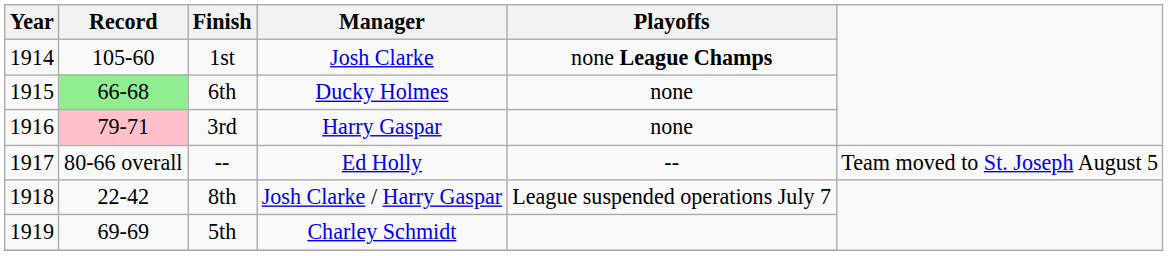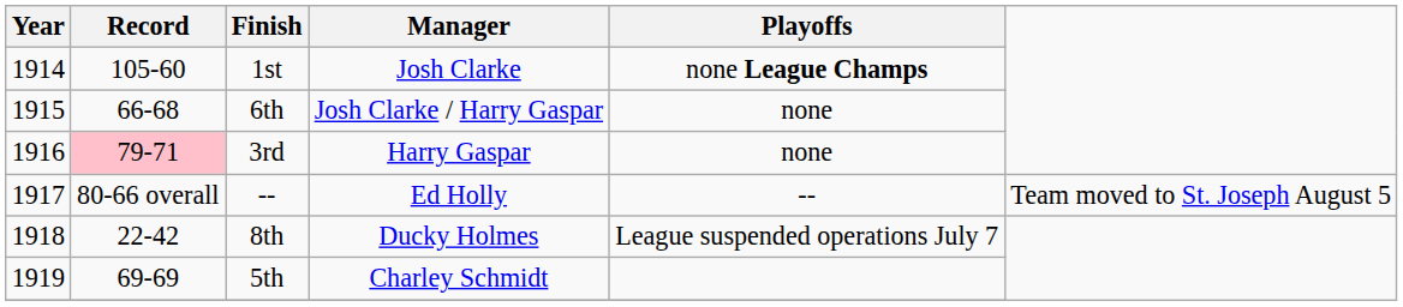6th | Record: lightgreen background -> no background
6th | Manager: Ducky Holmes -> Josh Clarke / Harry Gaspar
8th | Manager: Josh Clarke / Harry Gaspar -> Ducky Holmes
